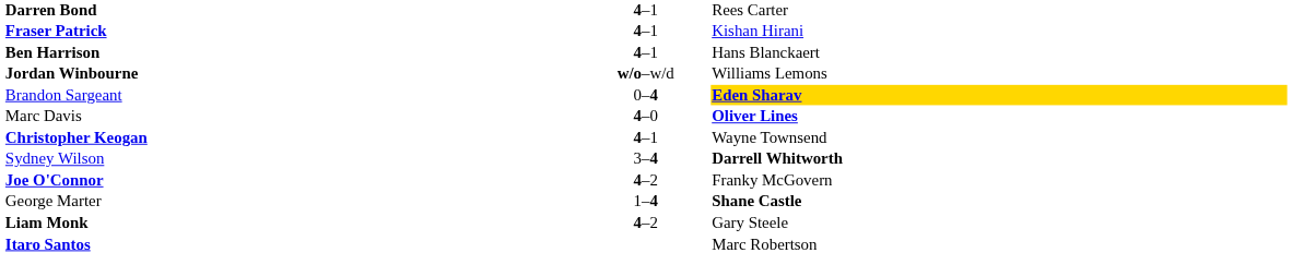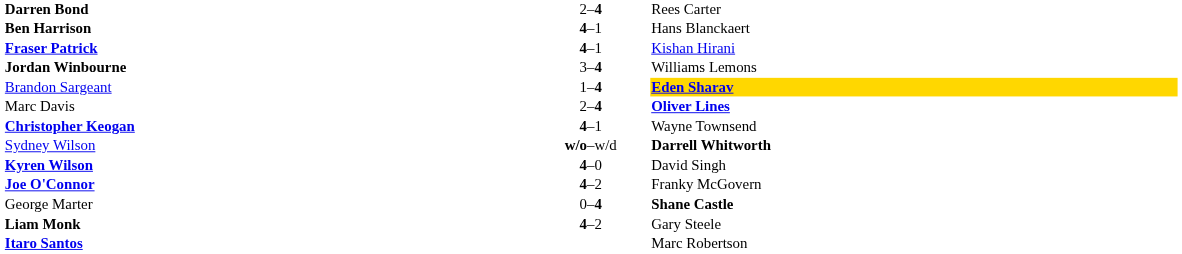Darren Bond | column 2: 4–1 -> 2–4
rows swapped: Fraser Patrick <-> Ben Harrison
Jordan Winbourne | column 2: w/o–w/d -> 3–4
Brandon Sargeant | column 2: 0–4 -> 1–4
Marc Davis | column 2: 4–0 -> 2–4
Sydney Wilson | column 2: 3–4 -> w/o–w/d
+ row: Kyren Wilson | 4–0 | David Singh
George Marter | column 2: 1–4 -> 0–4
